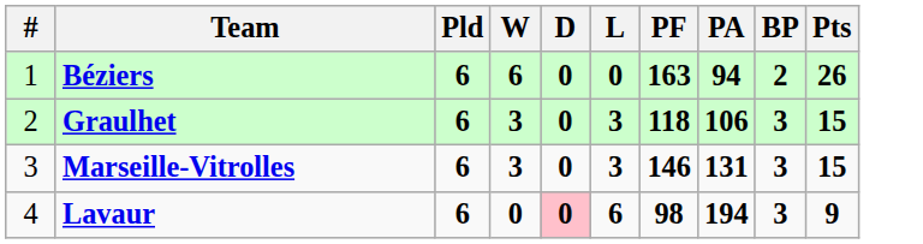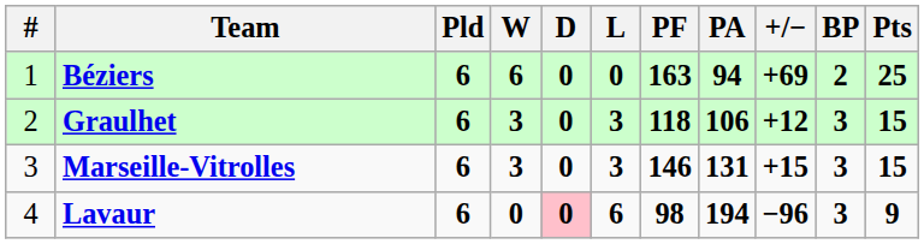+ column: +/− | +69 | +12 | +15 | −96
Béziers | Pts: 26 -> 25
